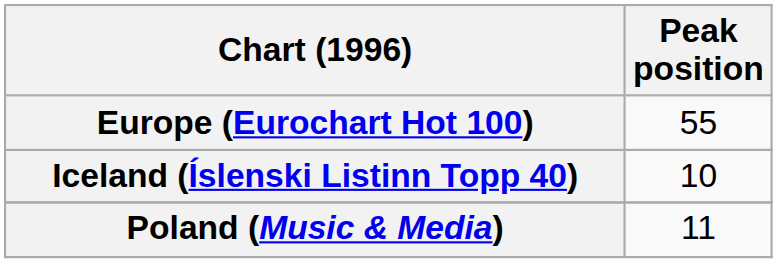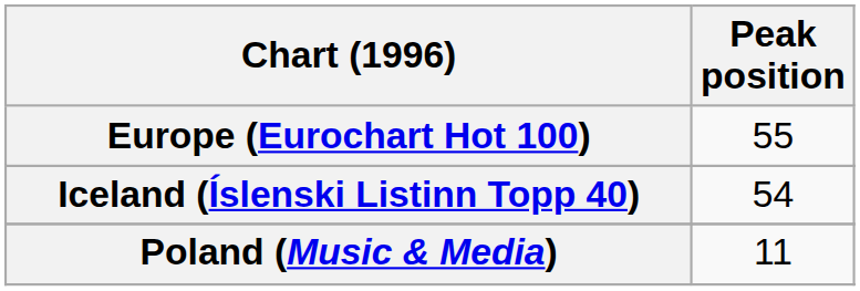Iceland (Íslenski Listinn Topp 40) | Peak position: 10 -> 54
